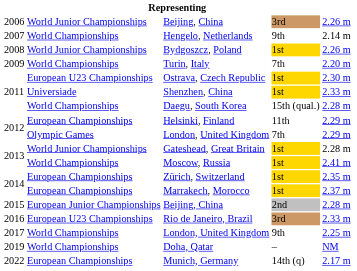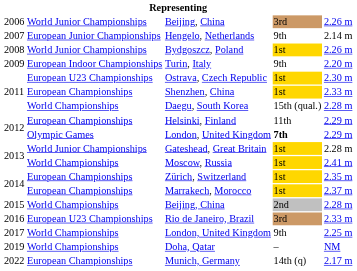Hengelo, Netherlands | column 2: World Championships -> European Junior Championships
Turin, Italy | column 2: World Championships -> European Indoor Championships
Turin, Italy | column 4: 7th -> 9th
Shenzhen, China | column 2: Universiade -> European Championships
2012 / London, United Kingdom | column 4: normal -> bold
2015 / Beijing, China | column 2: European Junior Championships -> World Championships
